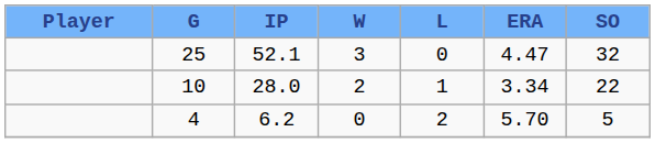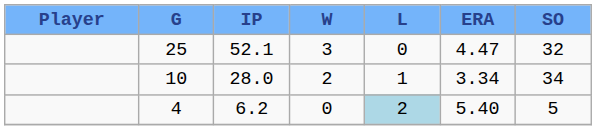10 | SO: 22 -> 34
4 | L: no background -> lightblue background
4 | ERA: 5.70 -> 5.40
